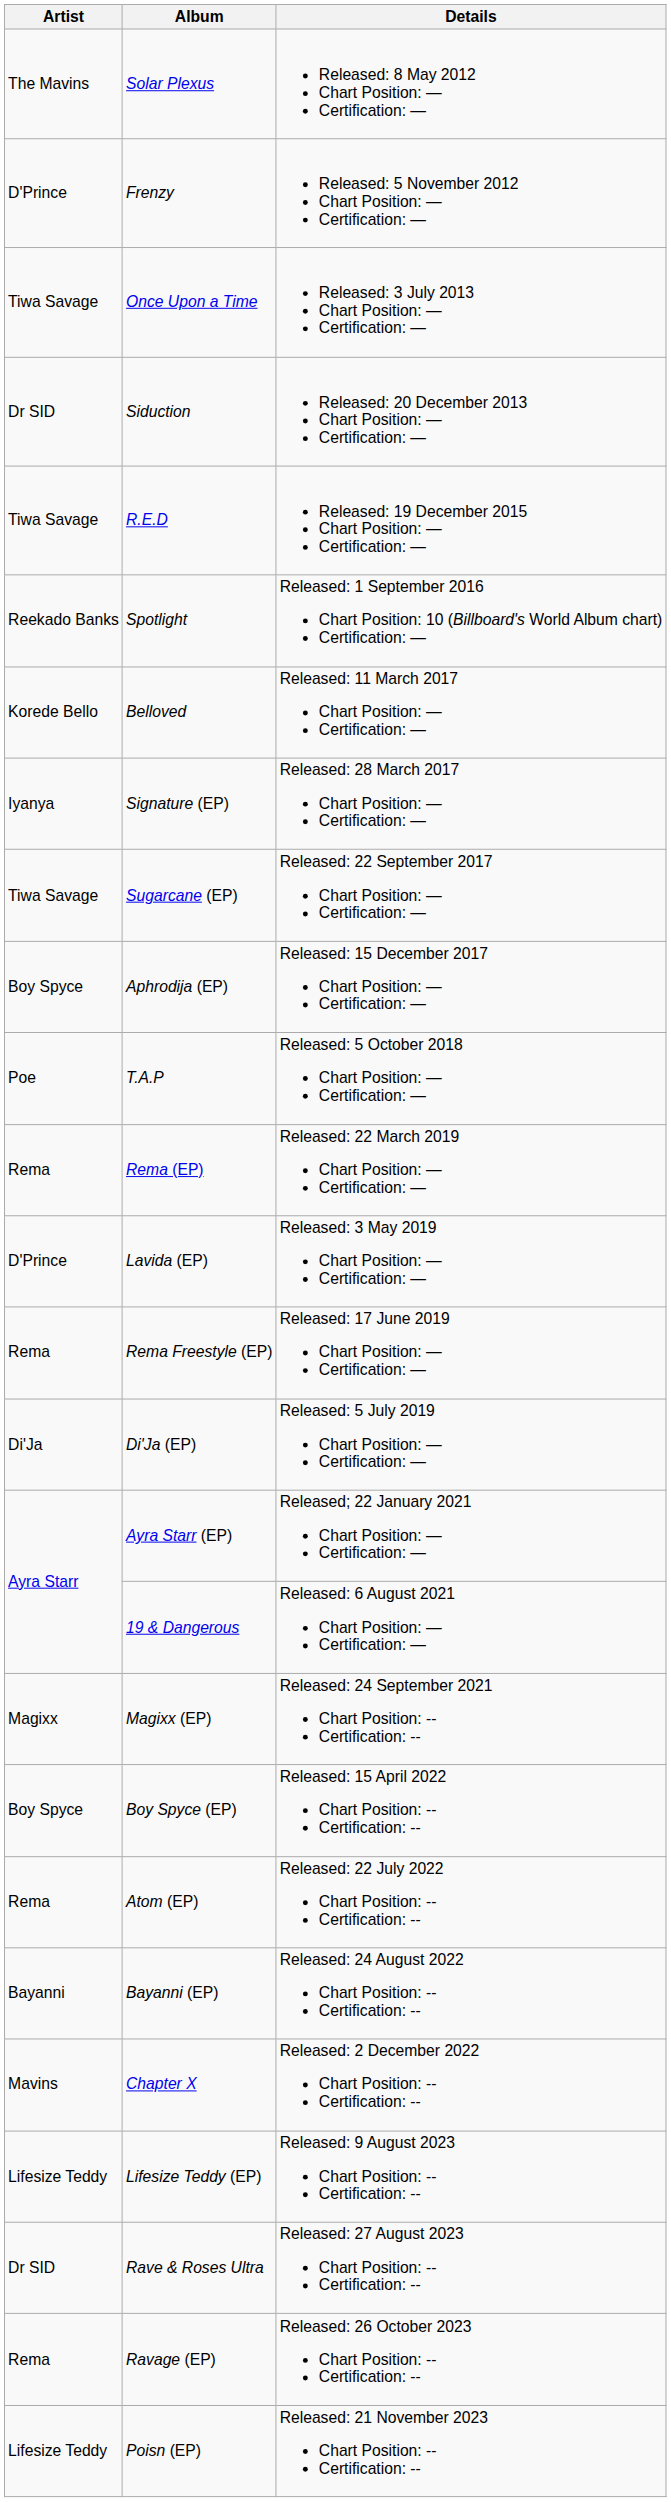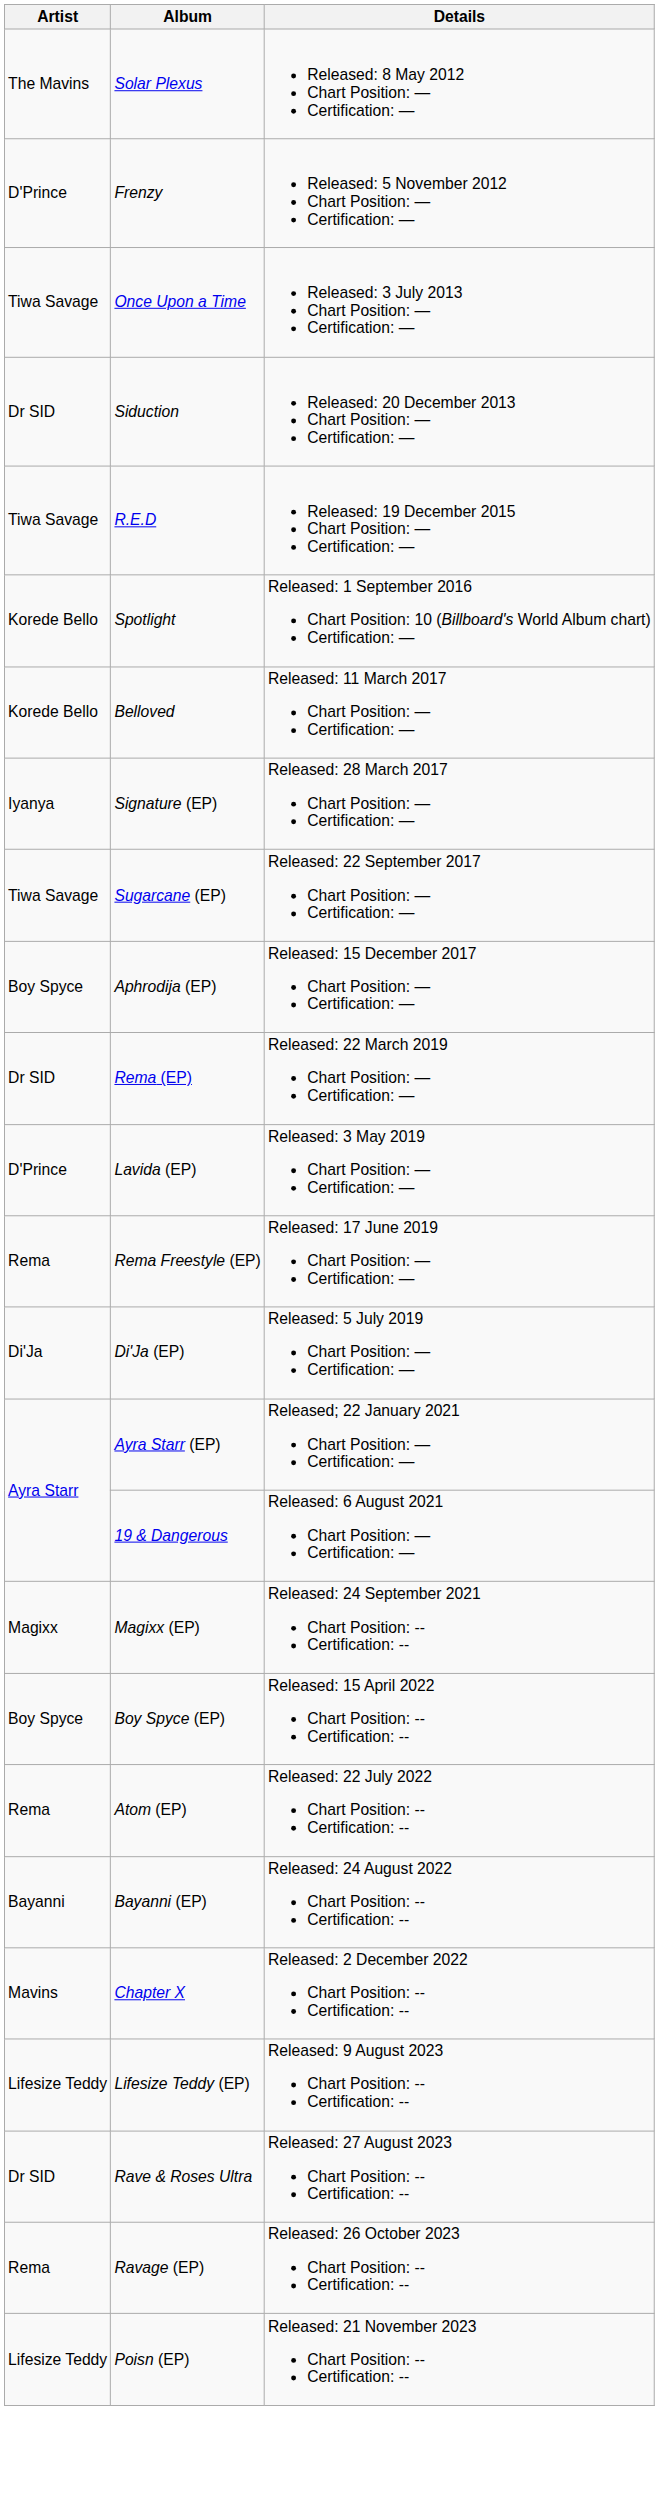Spotlight | Artist: Reekado Banks -> Korede Bello
- row: Poe | T.A.P | Released: 5 October 2018 Chart Position: — Certification: —
Rema (EP) | Artist: Rema -> Dr SID
